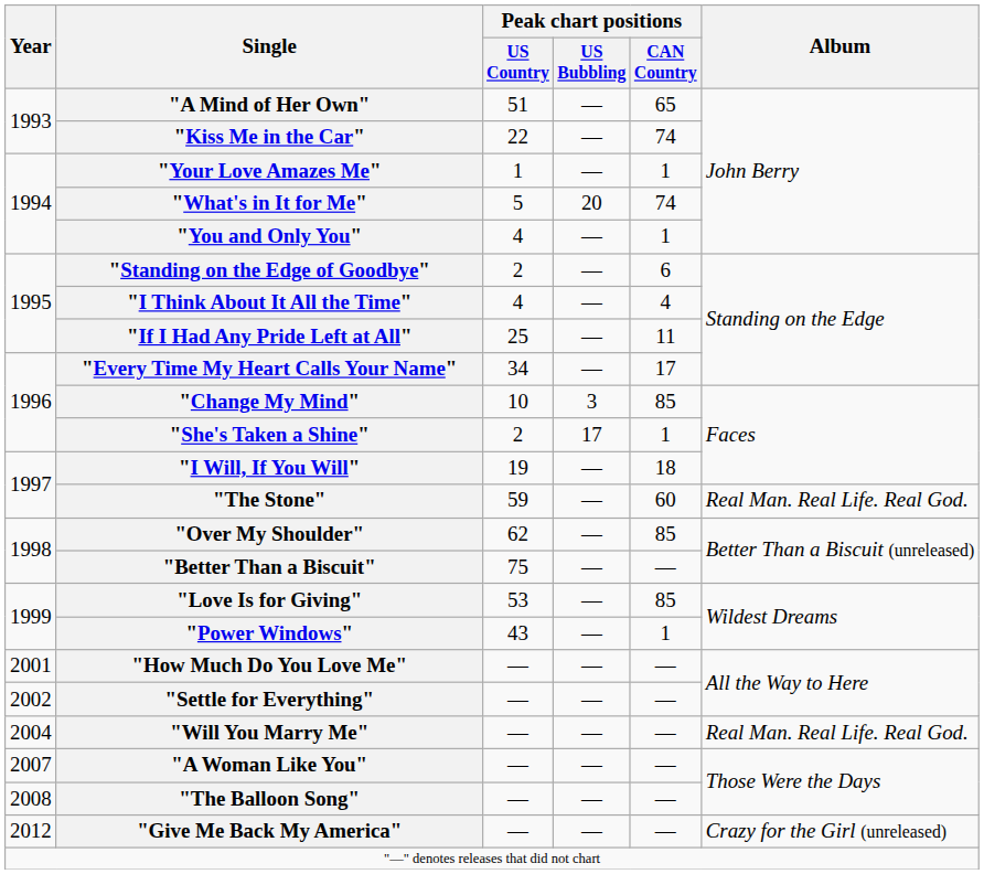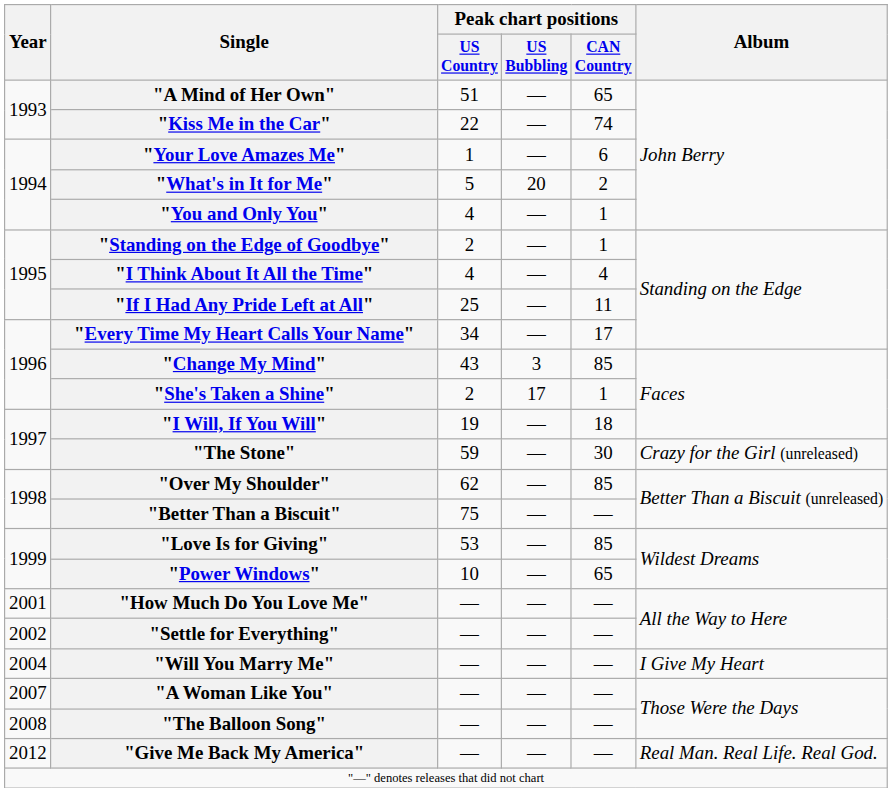"Your Love Amazes Me" | Peak chart positions / CAN Country: 1 -> 6
"What's in It for Me" | Peak chart positions / CAN Country: 74 -> 2
"Standing on the Edge of Goodbye" | Peak chart positions / CAN Country: 6 -> 1
"Change My Mind" | Peak chart positions / US Country: 10 -> 43
"The Stone" | Peak chart positions / CAN Country: 60 -> 30
"The Stone" | Album: Real Man. Real Life. Real God. -> Crazy for the Girl (unreleased)
"Power Windows" | Peak chart positions / US Country: 43 -> 10
"Power Windows" | Peak chart positions / CAN Country: 1 -> 65
"Will You Marry Me" | Album: Real Man. Real Life. Real God. -> I Give My Heart
"Give Me Back My America" | Album: Crazy for the Girl (unreleased) -> Real Man. Real Life. Real God.
